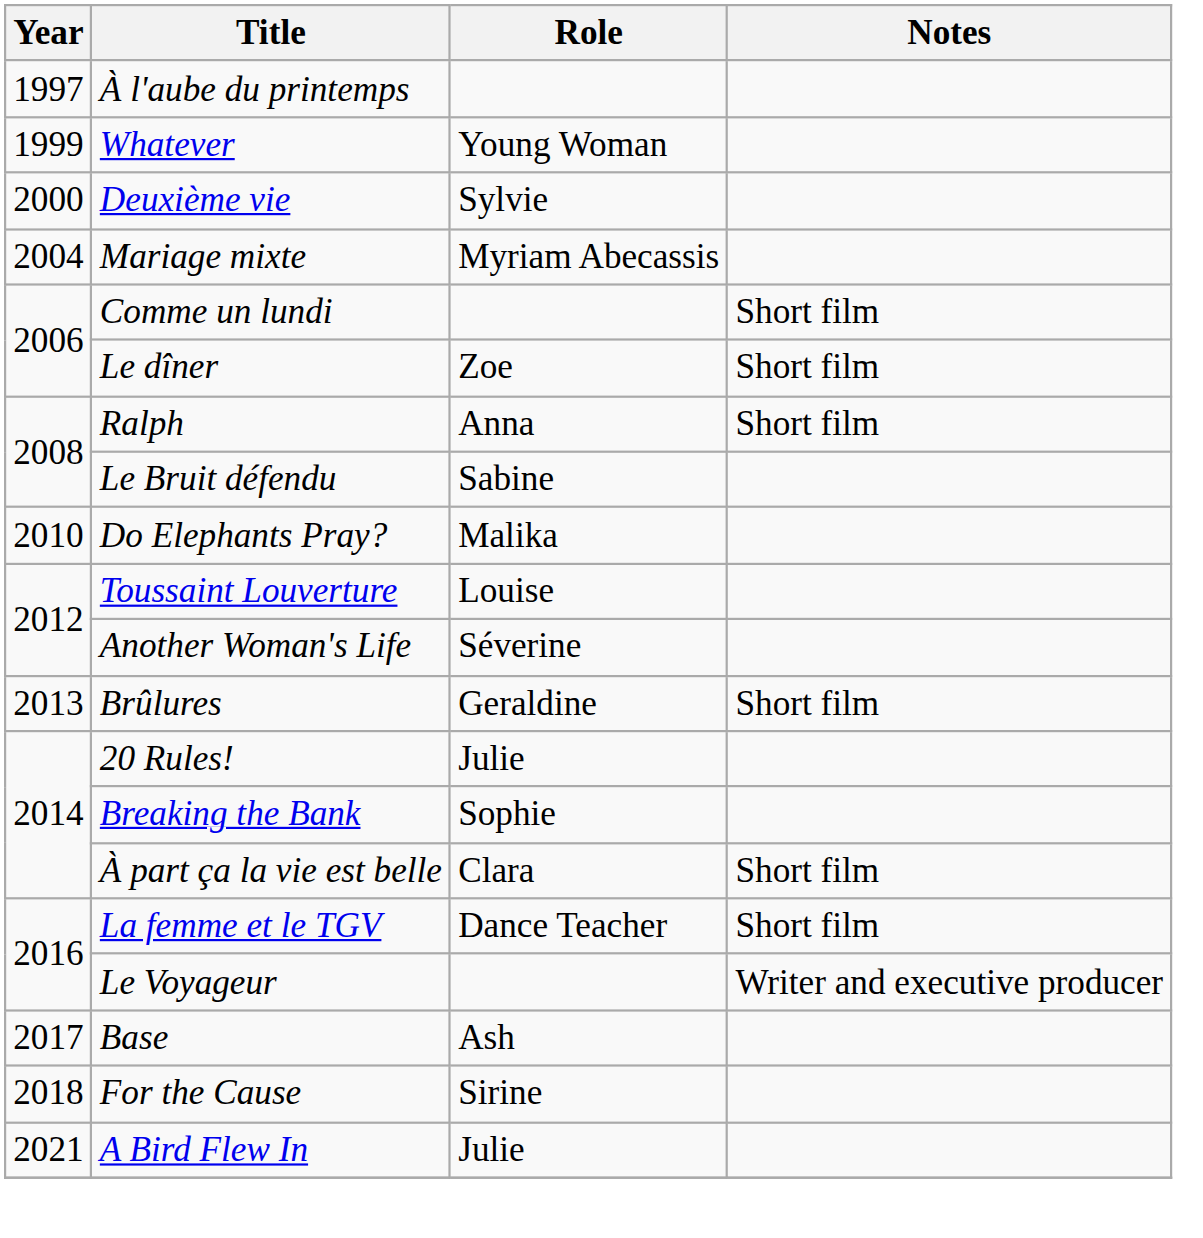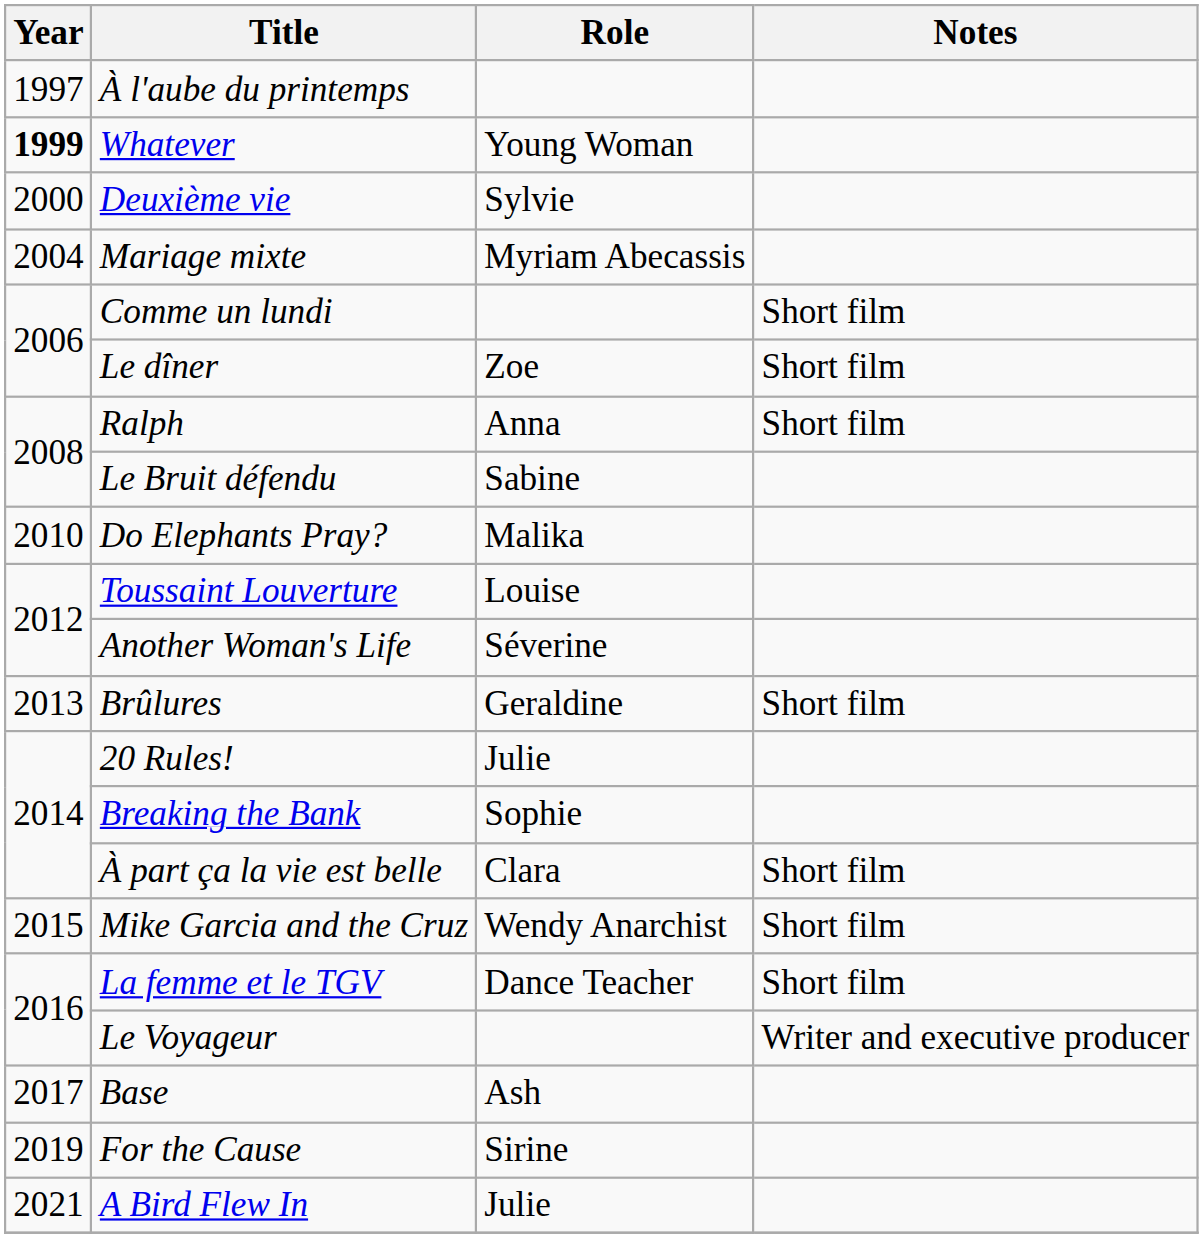Whatever | Year: normal -> bold
+ row: 2015 | Mike Garcia and the Cruz | Wendy Anarchist | Short film
For the Cause | Year: 2018 -> 2019
